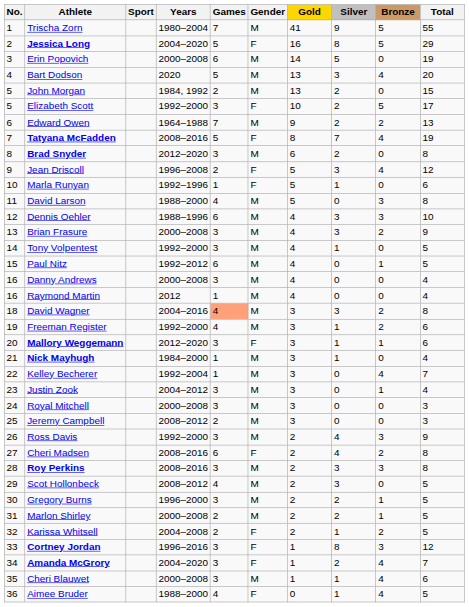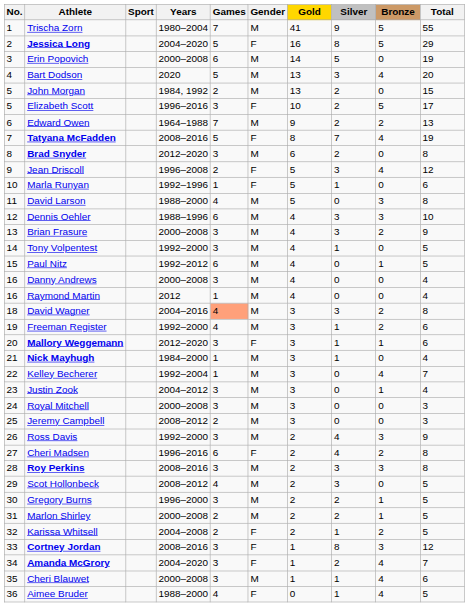Elizabeth Scott | Years: 1992–2000 -> 1996–2016
Cheri Madsen | Years: 2008–2016 -> 1996–2016
Cortney Jordan | Years: 1996–2016 -> 2008–2016
